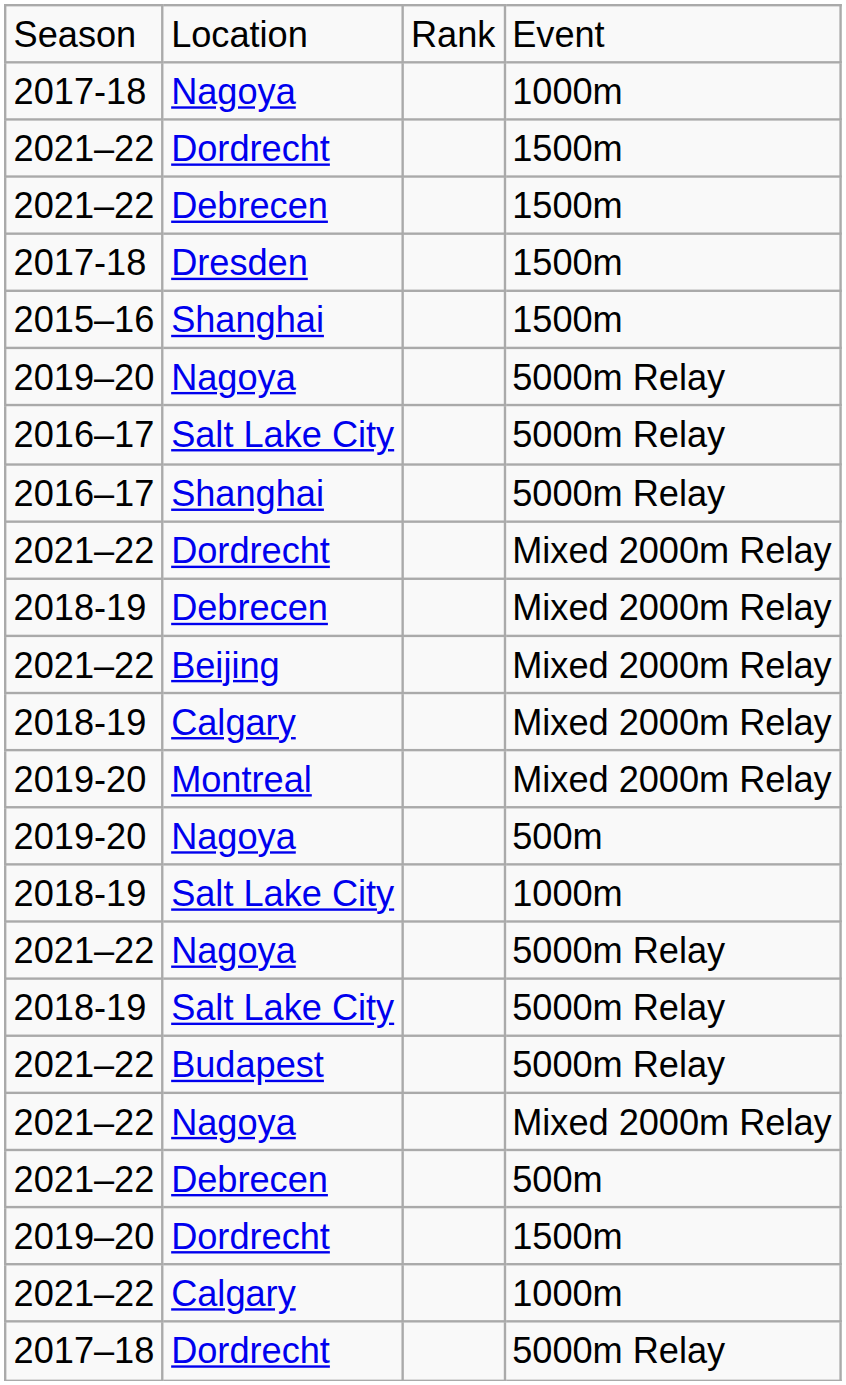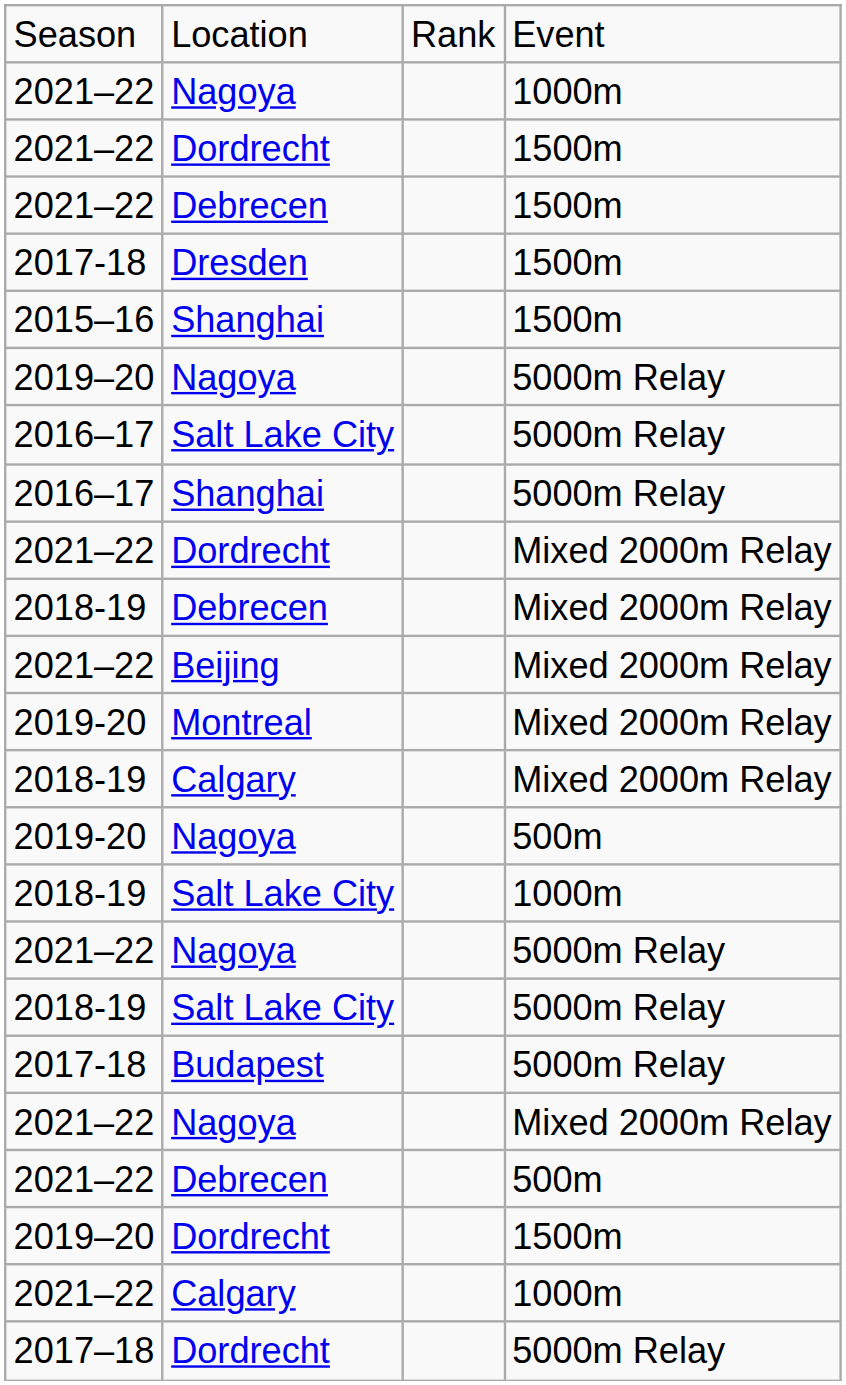Nagoya / 1000m | column 1: 2017-18 -> 2021–22
rows swapped: Montreal <-> Calgary / Mixed 2000m Relay
Budapest | column 1: 2021–22 -> 2017-18
